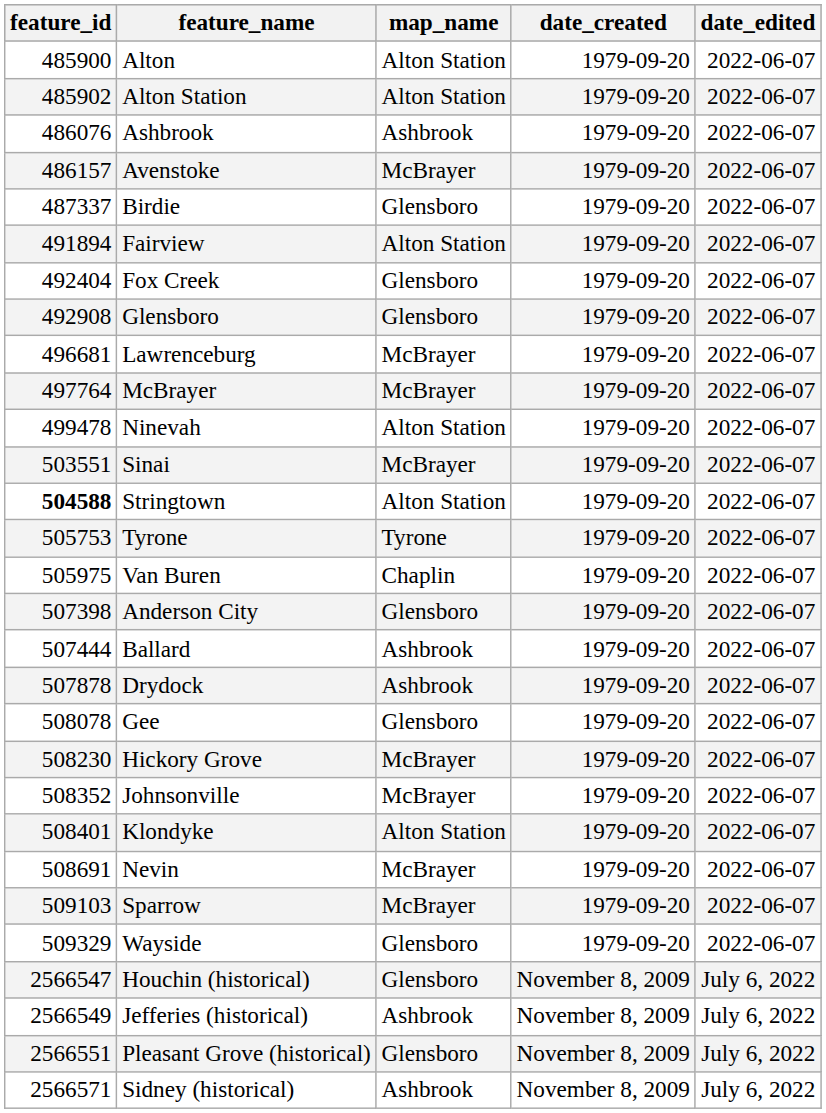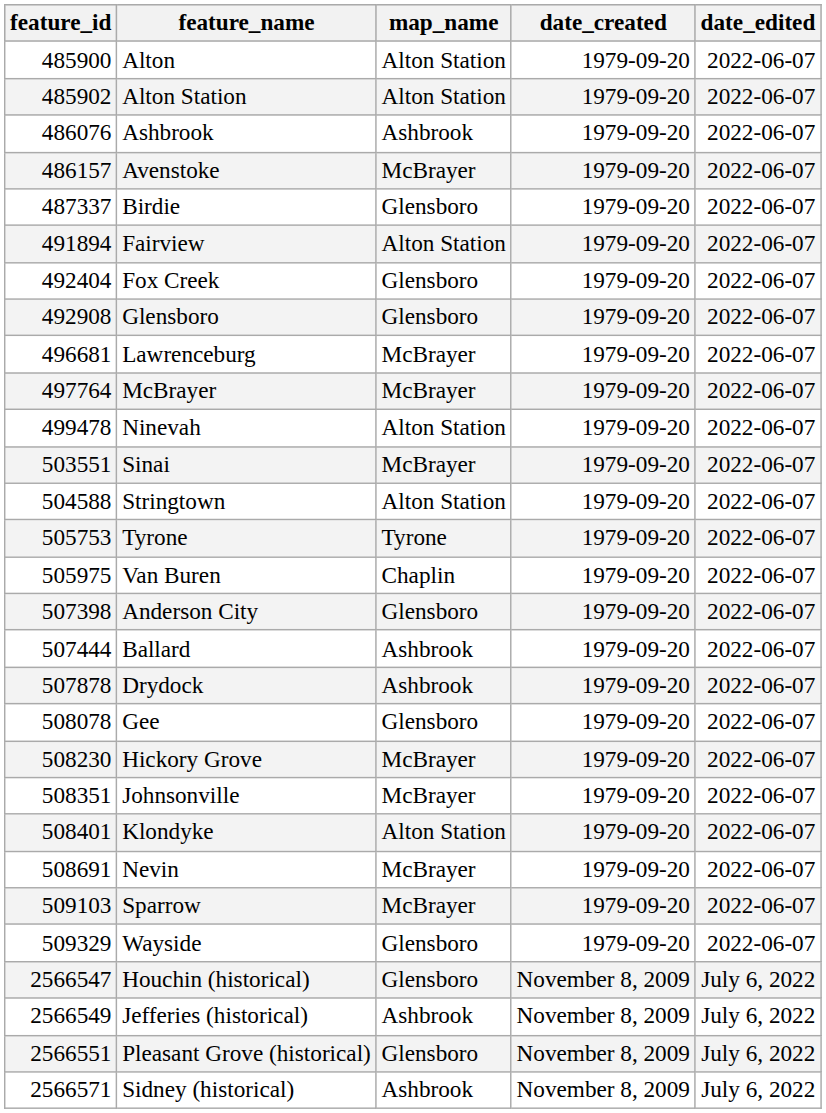Stringtown | feature_id: bold -> normal
Johnsonville | feature_id: 508352 -> 508351
